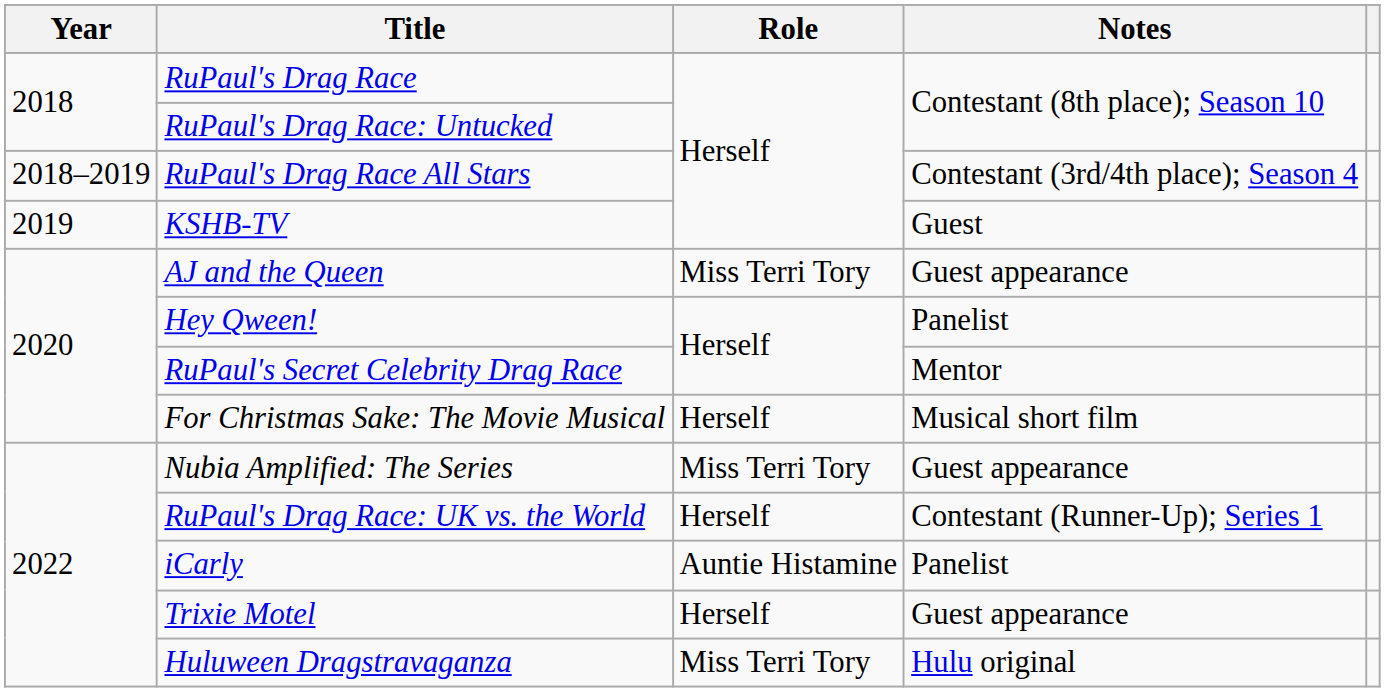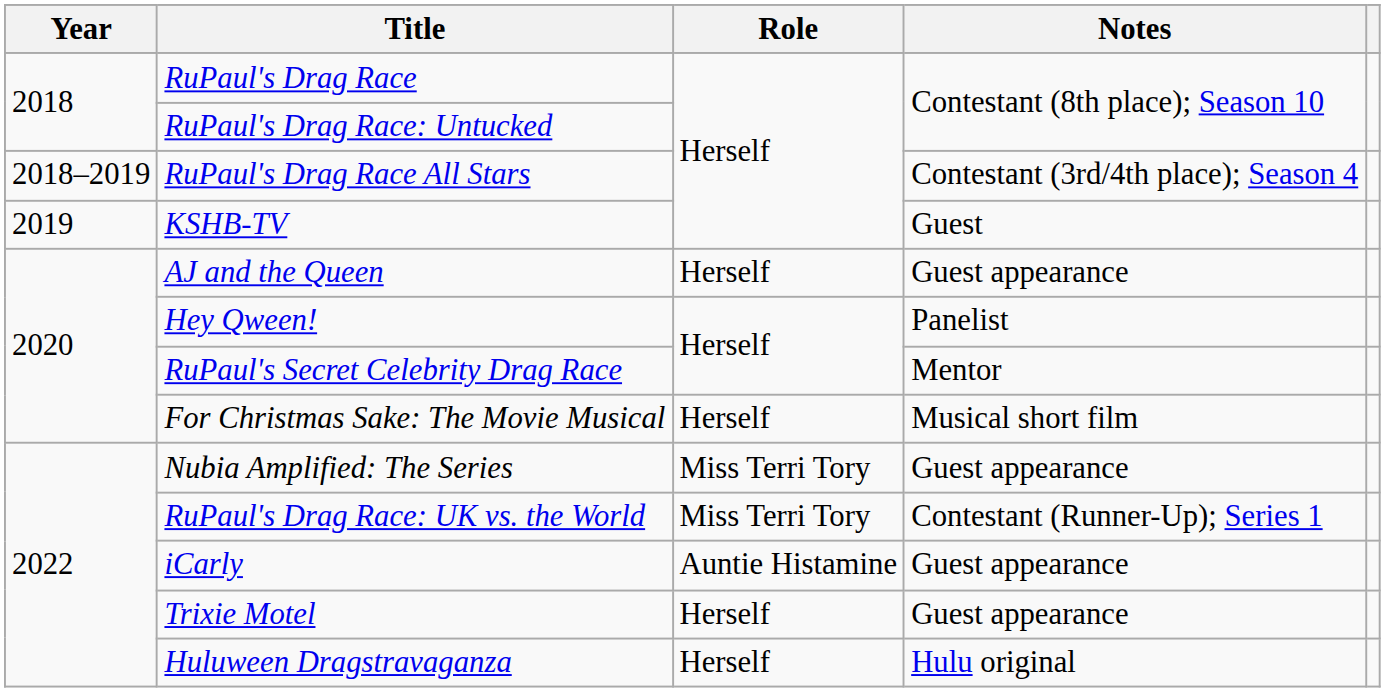AJ and the Queen | Role: Miss Terri Tory -> Herself
RuPaul's Drag Race: UK vs. the World | Role: Herself -> Miss Terri Tory
iCarly | Notes: Panelist -> Guest appearance
Huluween Dragstravaganza | Role: Miss Terri Tory -> Herself
